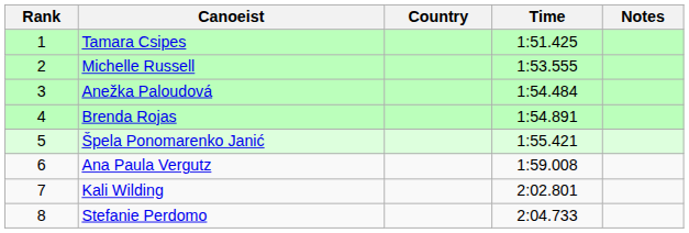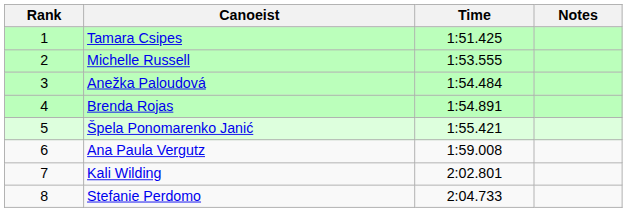- column: Country
